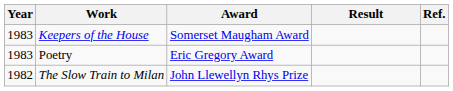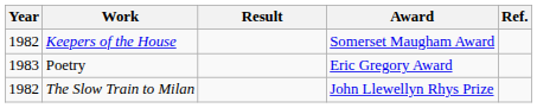columns swapped: Award <-> Result
Keepers of the House | Year: 1983 -> 1982
